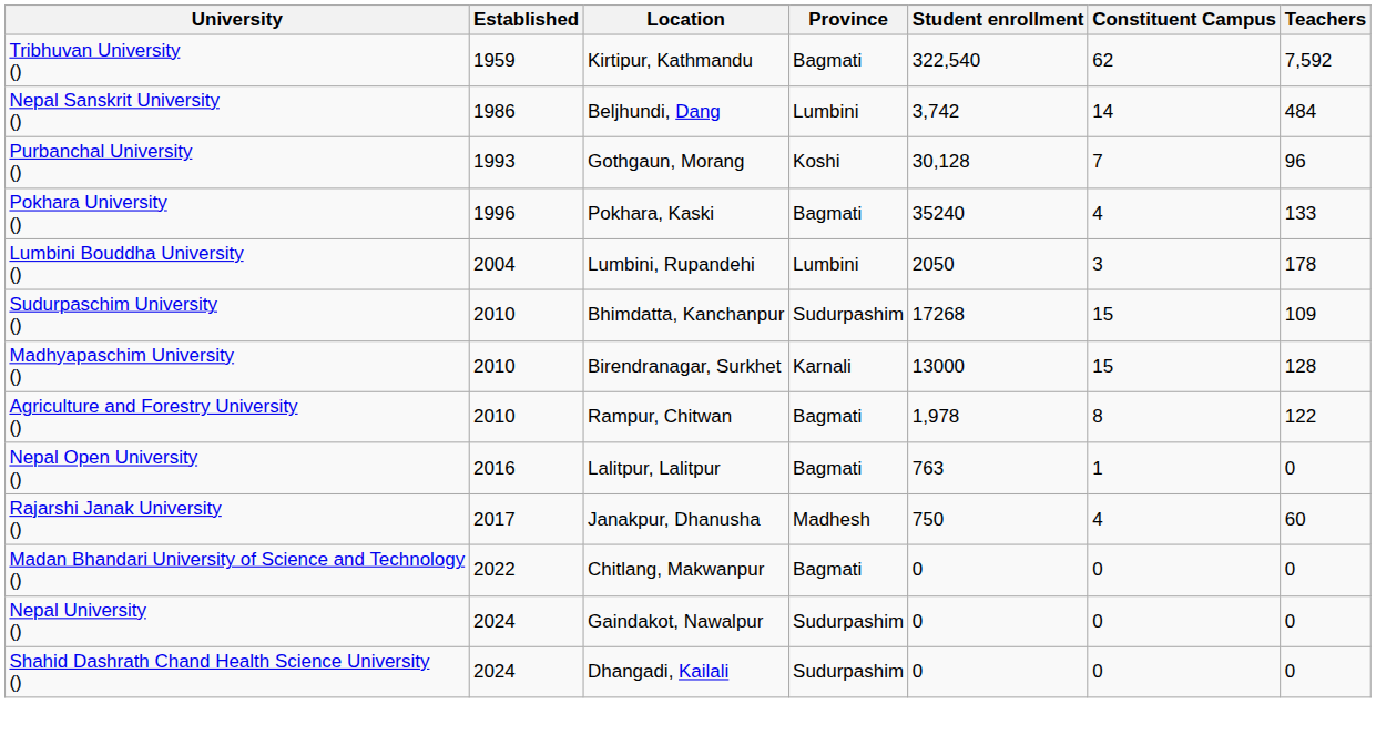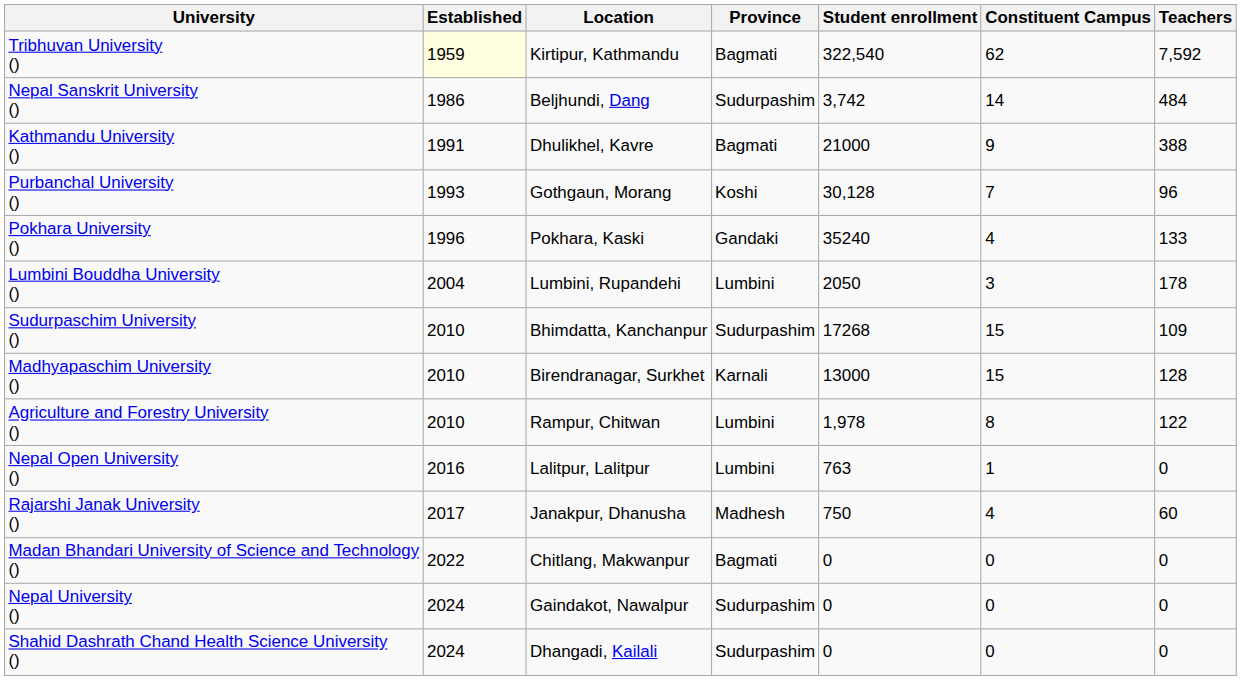Tribhuvan University () | Established: no background -> lightyellow background
Nepal Sanskrit University () | Province: Lumbini -> Sudurpashim
+ row: Kathmandu University () | 1991 | Dhulikhel, Kavre | Bagmati | 21000 | 9 | 388
Pokhara University () | Province: Bagmati -> Gandaki
Agriculture and Forestry University () | Province: Bagmati -> Lumbini
Nepal Open University () | Province: Bagmati -> Lumbini
